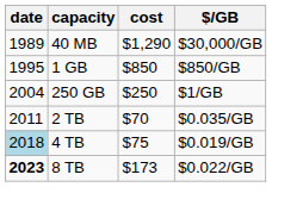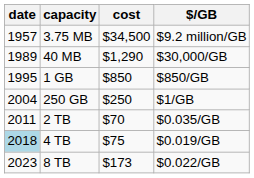+ row: 1957 | 3.75 MB | $34,500 | $9.2 million/GB
8 TB | date: bold -> normal
